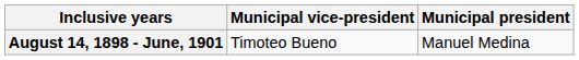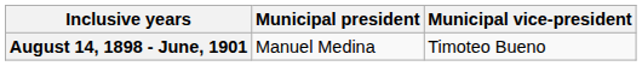columns swapped: Municipal president <-> Municipal vice-president
